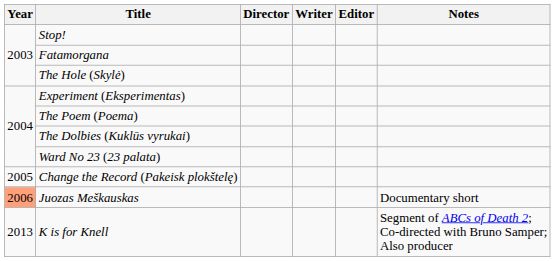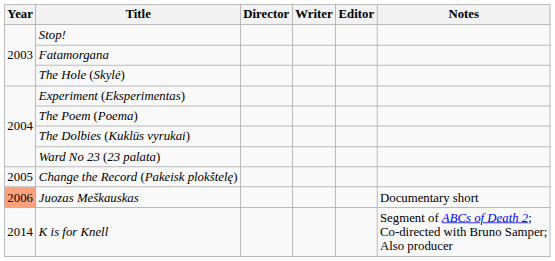K is for Knell | Year: 2013 -> 2014
